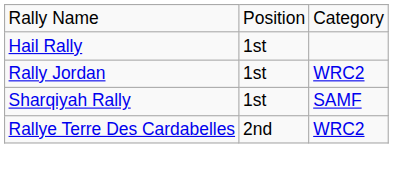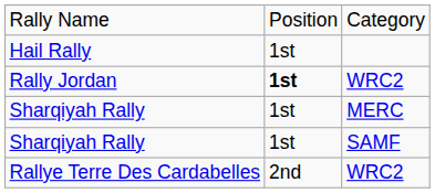Rally Jordan | column 2: normal -> bold
+ row: Sharqiyah Rally | 1st | MERC
